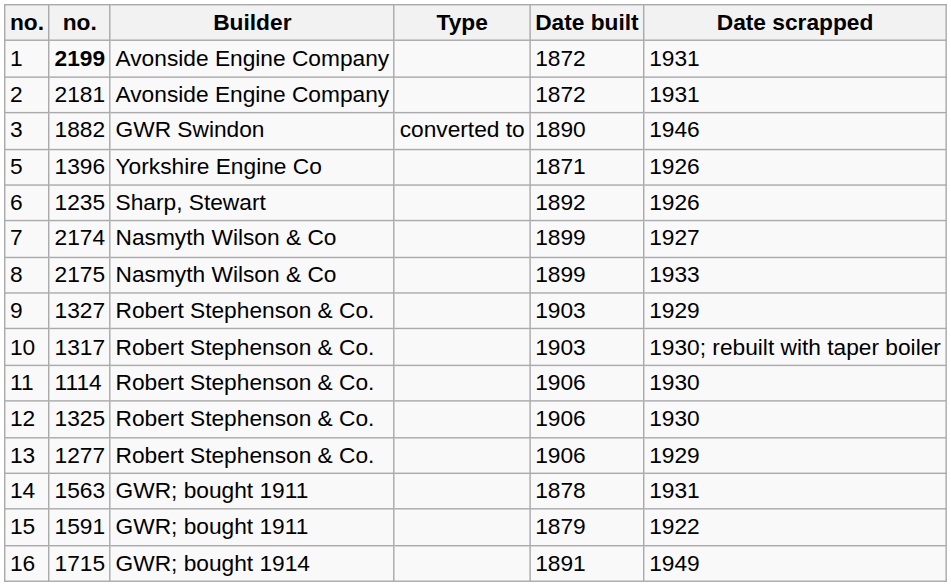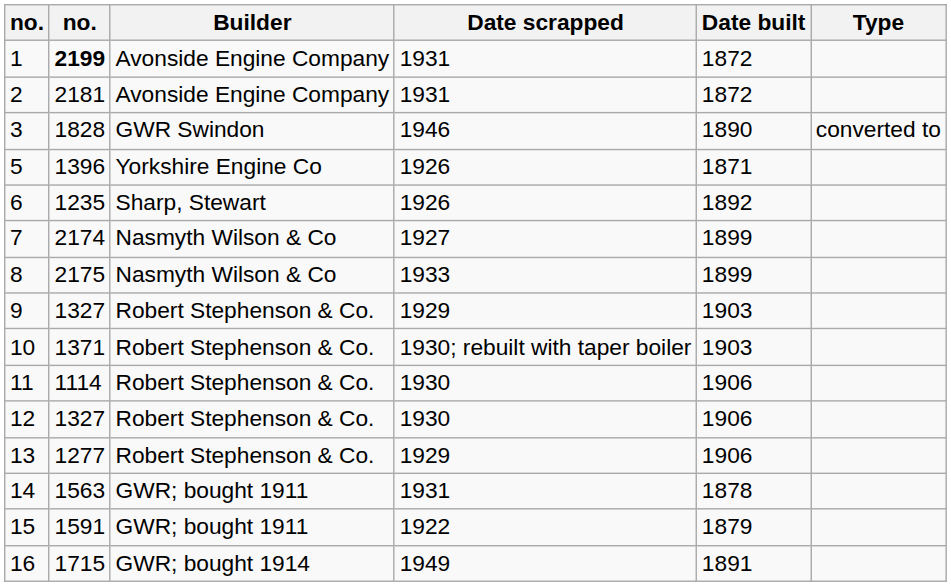columns swapped: Type <-> Date scrapped
3 | column 2: 1882 -> 1828
10 | column 2: 1317 -> 1371
12 | column 2: 1325 -> 1327
